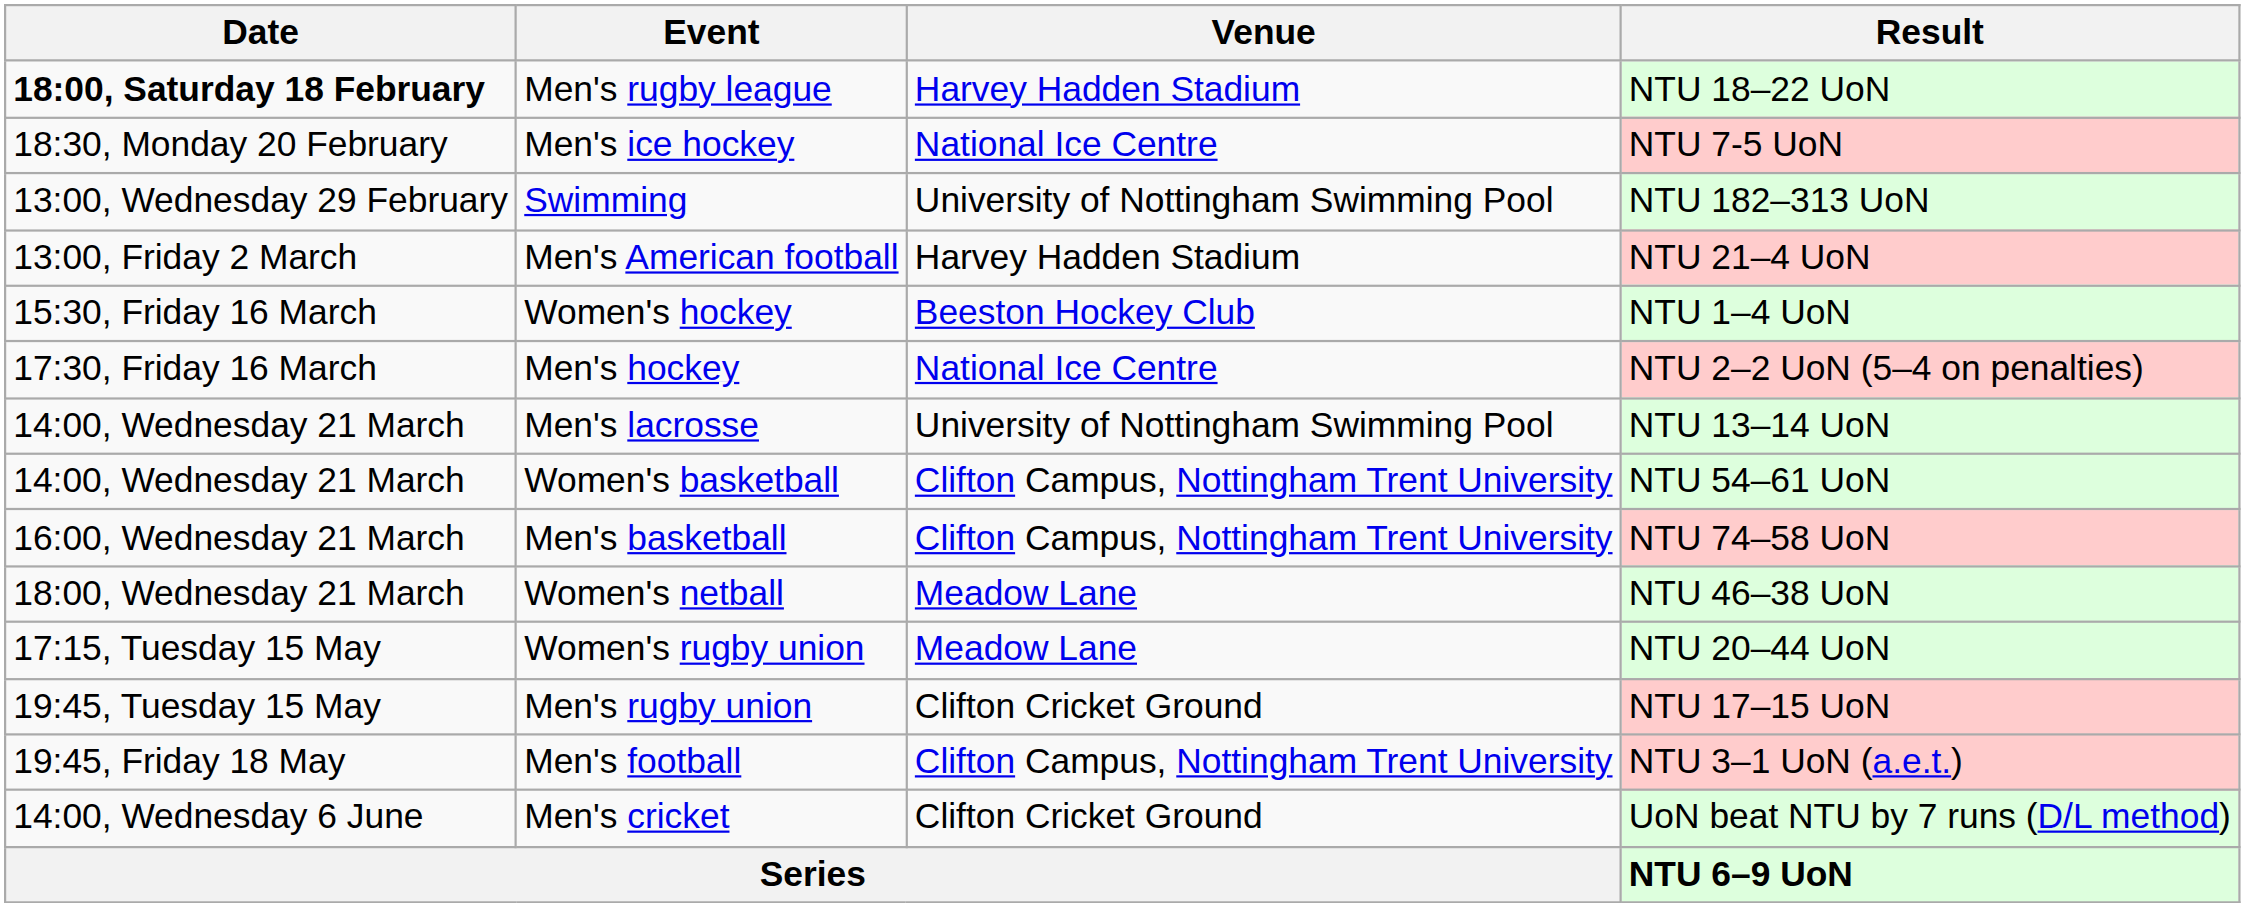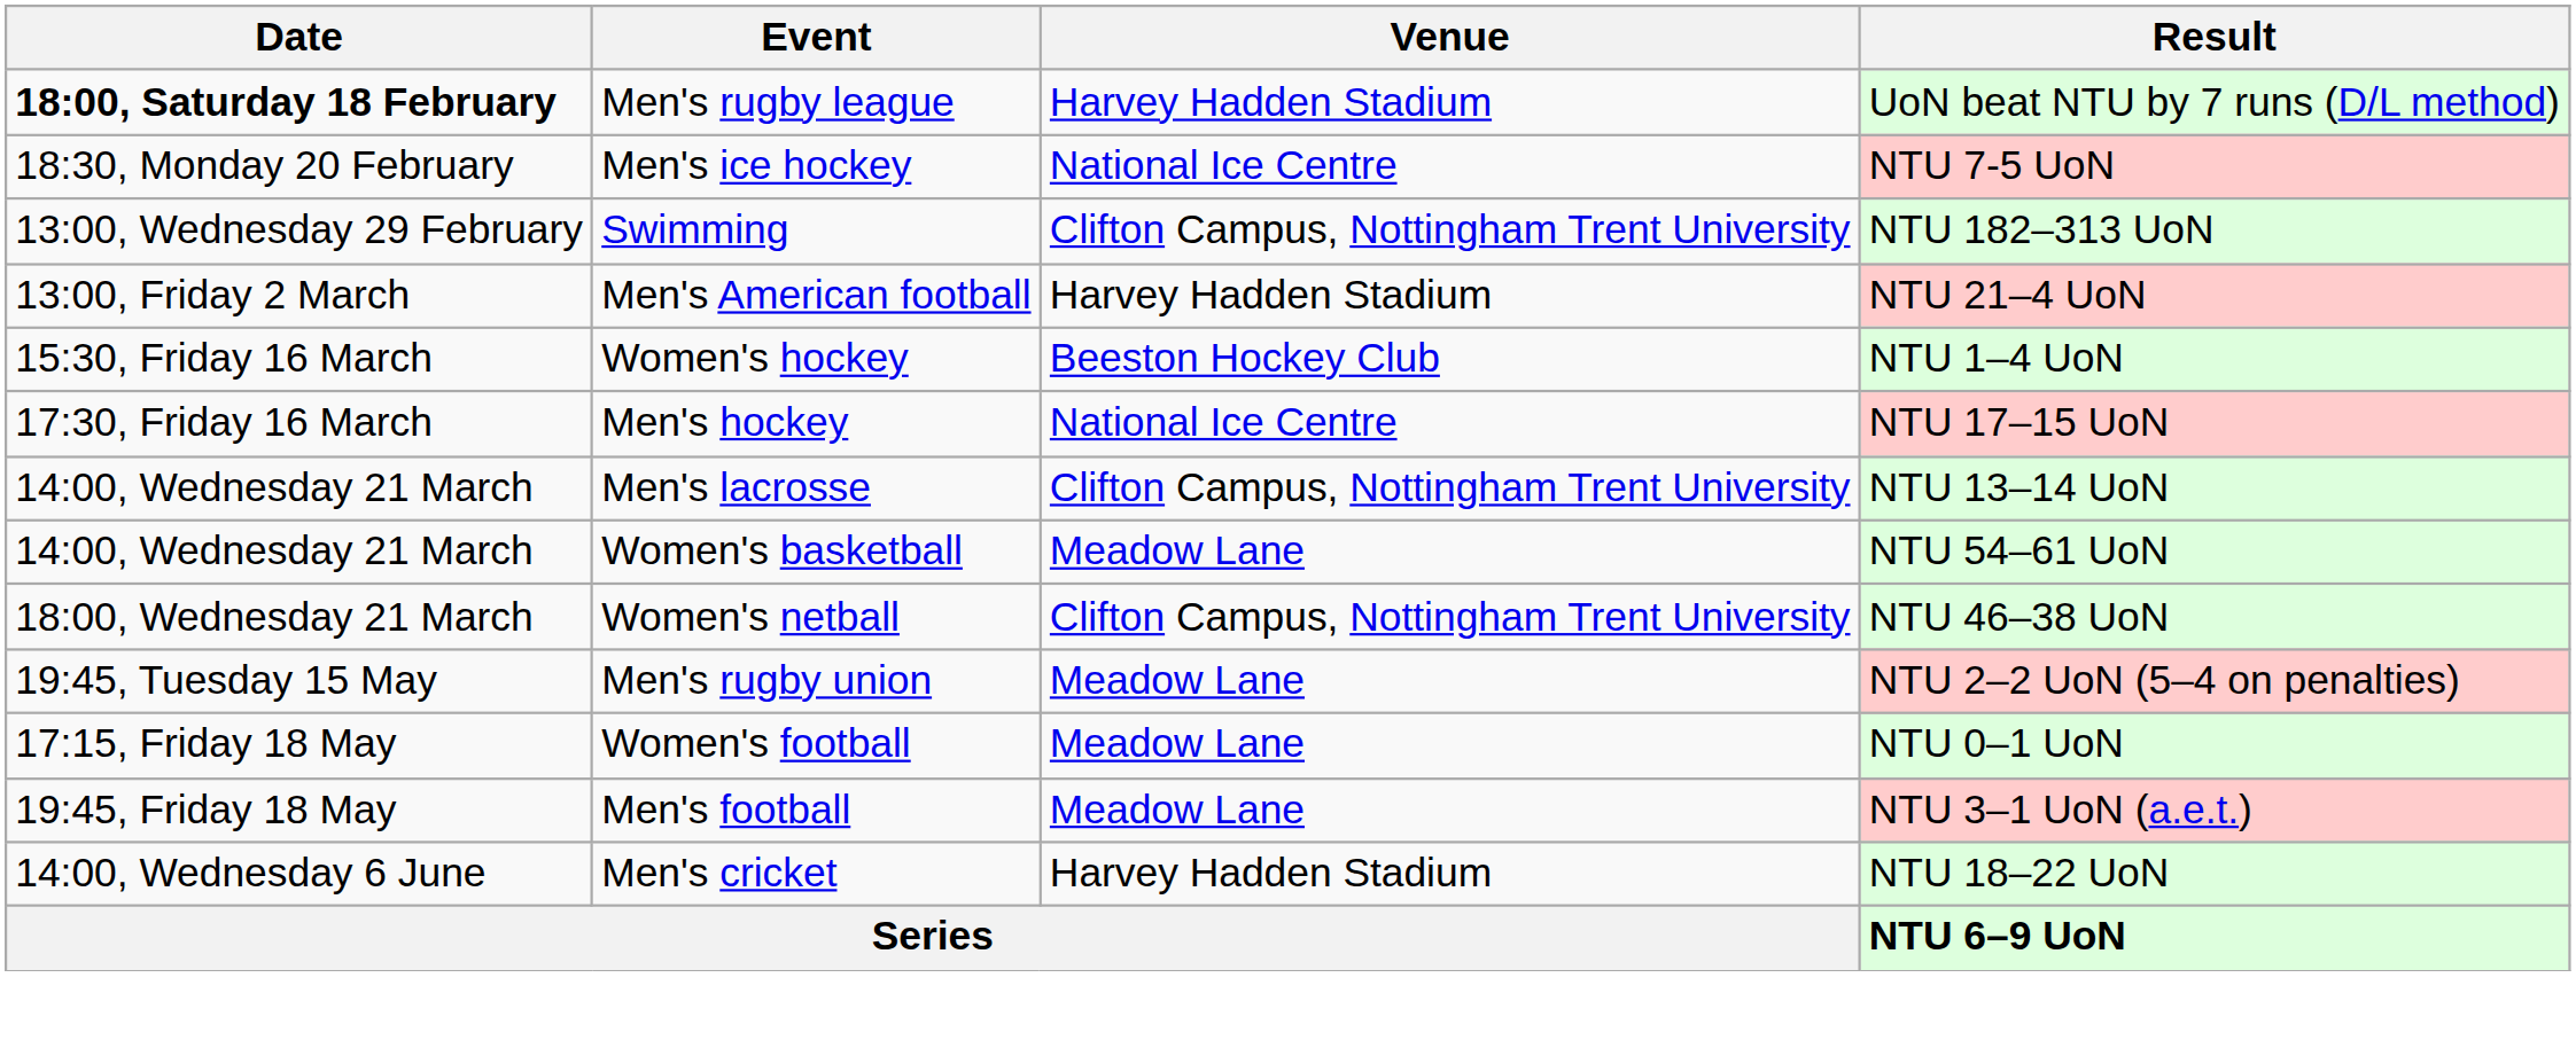Men's rugby league | Result: NTU 18–22 UoN -> UoN beat NTU by 7 runs (D/L method)
Swimming | Venue: University of Nottingham Swimming Pool -> Clifton Campus, Nottingham Trent University
Men's hockey | Result: NTU 2–2 UoN (5–4 on penalties) -> NTU 17–15 UoN
Men's lacrosse | Venue: University of Nottingham Swimming Pool -> Clifton Campus, Nottingham Trent University
Women's basketball | Venue: Clifton Campus, Nottingham Trent University -> Meadow Lane
- row: 16:00, Wednesday 21 March | Men's basketball | Clifton Campus, Nottingham Trent University | NTU 74–58 UoN
Women's netball | Venue: Meadow Lane -> Clifton Campus, Nottingham Trent University
- row: 17:15, Tuesday 15 May | Women's rugby union | Meadow Lane | NTU 20–44 UoN
Men's rugby union | Venue: Clifton Cricket Ground -> Meadow Lane
Men's rugby union | Result: NTU 17–15 UoN -> NTU 2–2 UoN (5–4 on penalties)
+ row: 17:15, Friday 18 May | Women's football | Meadow Lane | NTU 0–1 UoN
Men's football | Venue: Clifton Campus, Nottingham Trent University -> Meadow Lane
Men's cricket | Venue: Clifton Cricket Ground -> Harvey Hadden Stadium
Men's cricket | Result: UoN beat NTU by 7 runs (D/L method) -> NTU 18–22 UoN
